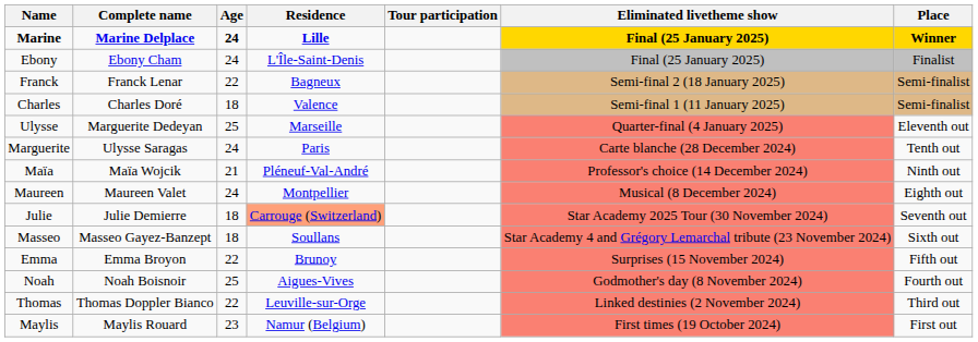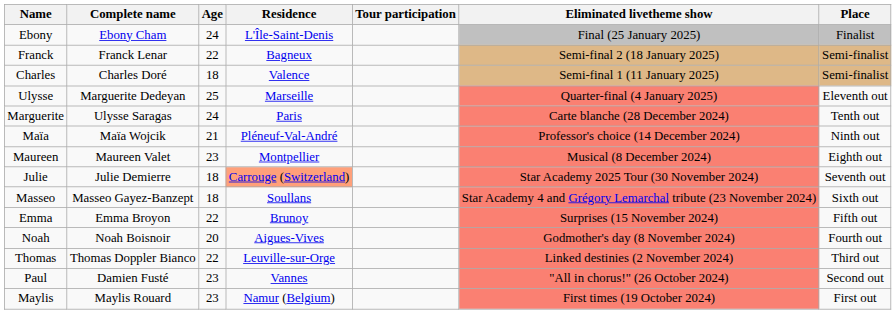- row: Marine | Marine Delplace | 24 | Lille | Final (25 January 2025) | Winner
Maureen | Age: 24 -> 23
Noah | Age: 25 -> 20
+ row: Paul | Damien Fusté | 23 | Vannes | "All in chorus!" (26 October 2024) | Second out
